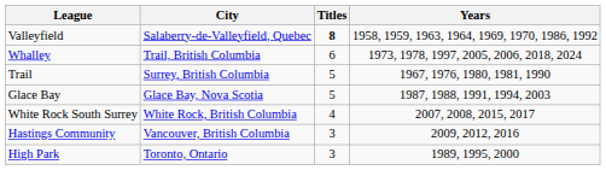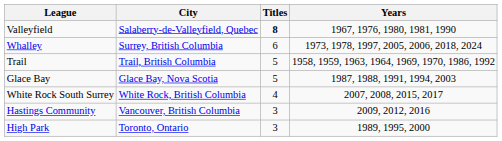Valleyfield | Years: 1958, 1959, 1963, 1964, 1969, 1970, 1986, 1992 -> 1967, 1976, 1980, 1981, 1990
Whalley | City: Trail, British Columbia -> Surrey, British Columbia
Trail | City: Surrey, British Columbia -> Trail, British Columbia
Trail | Years: 1967, 1976, 1980, 1981, 1990 -> 1958, 1959, 1963, 1964, 1969, 1970, 1986, 1992
